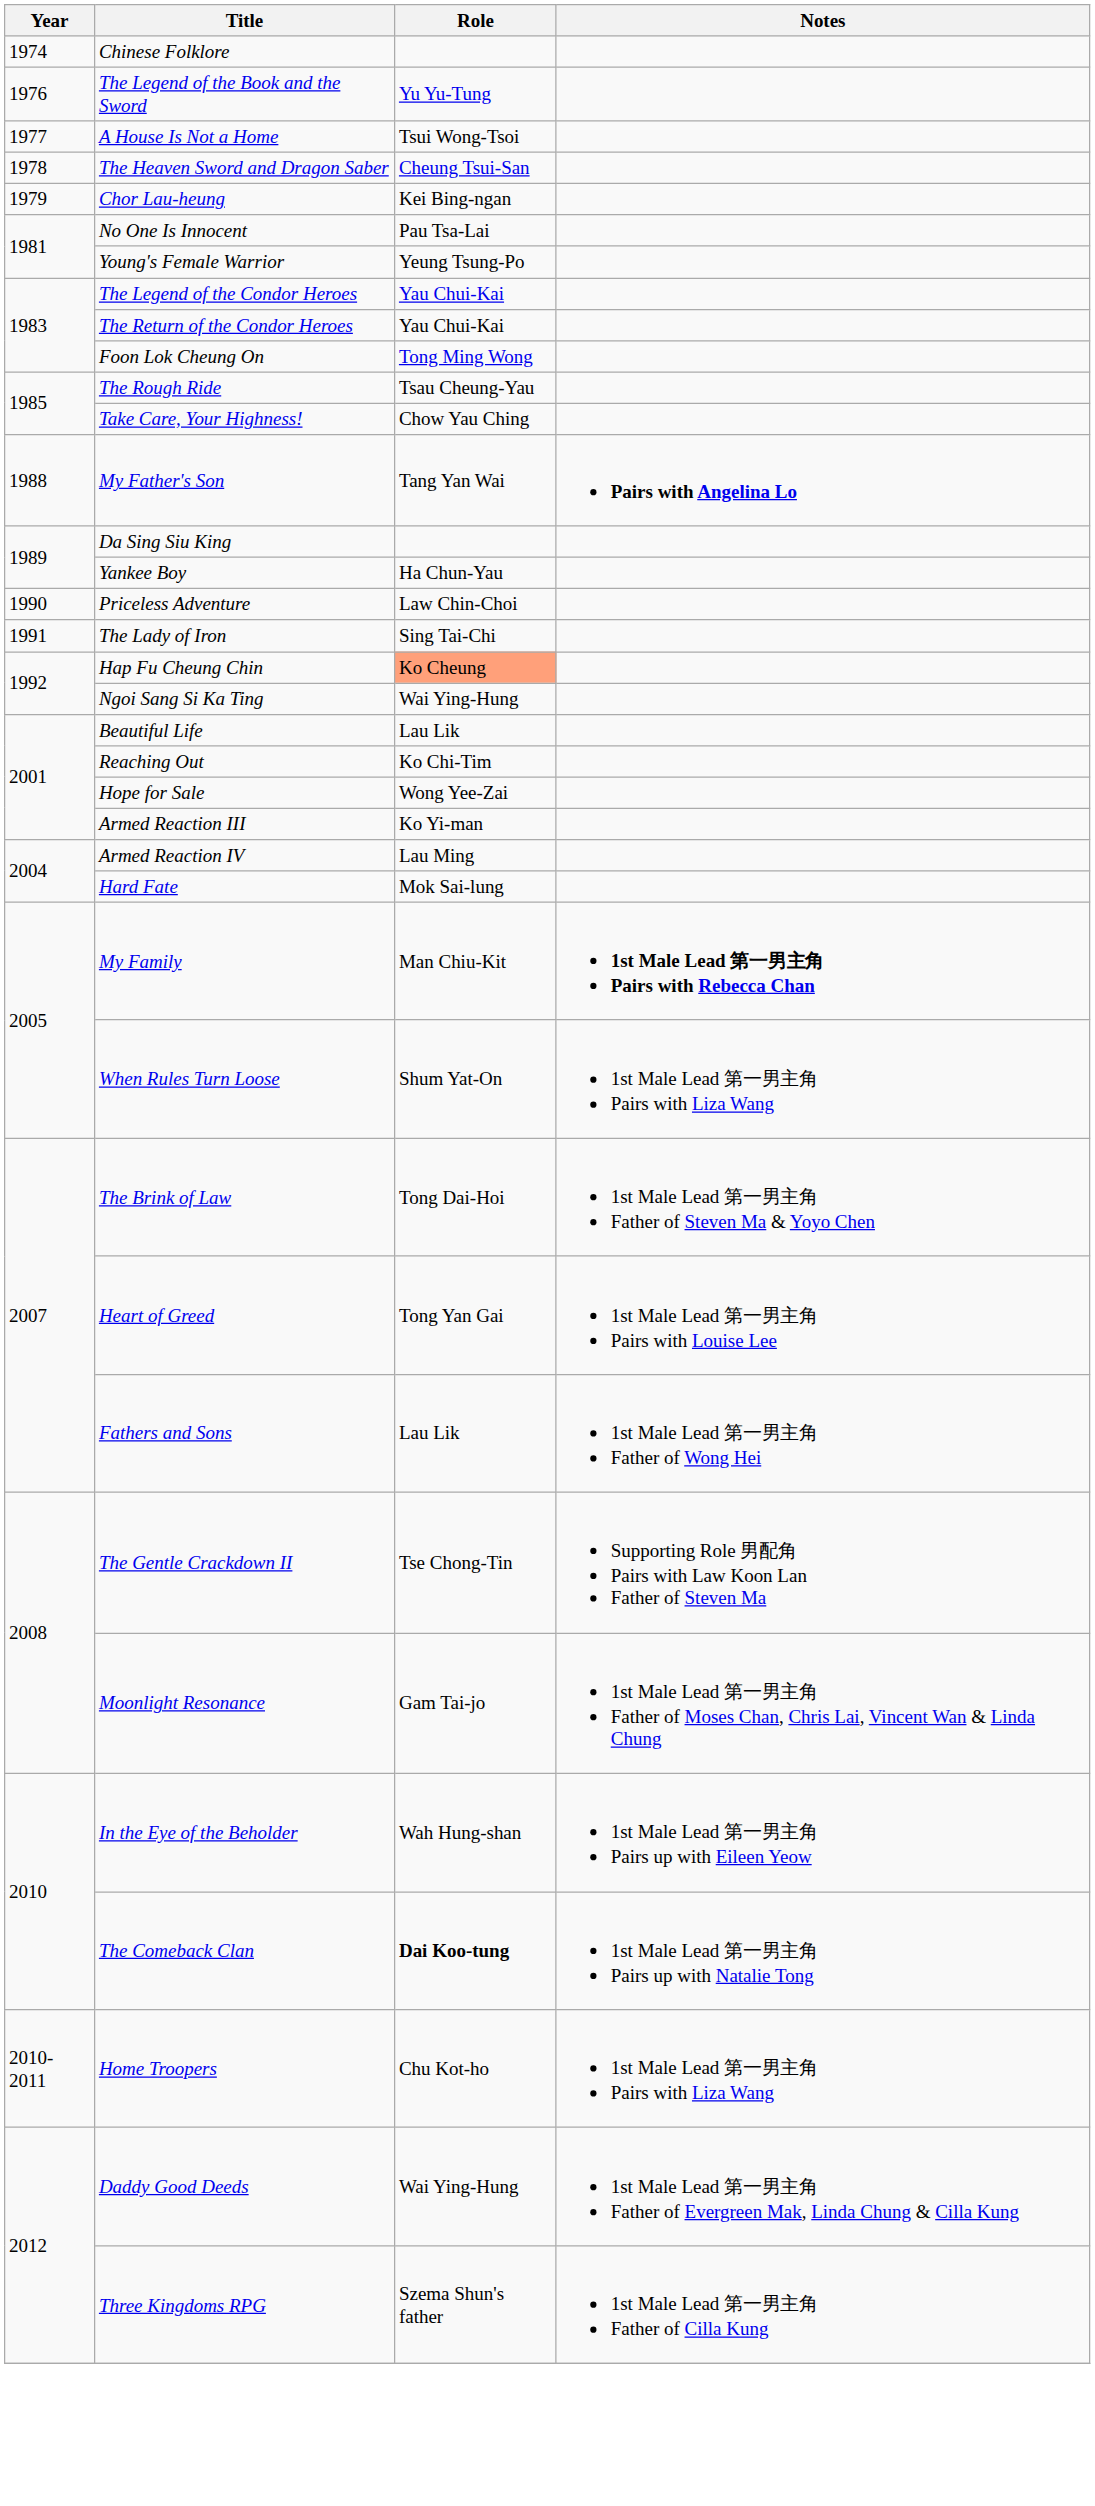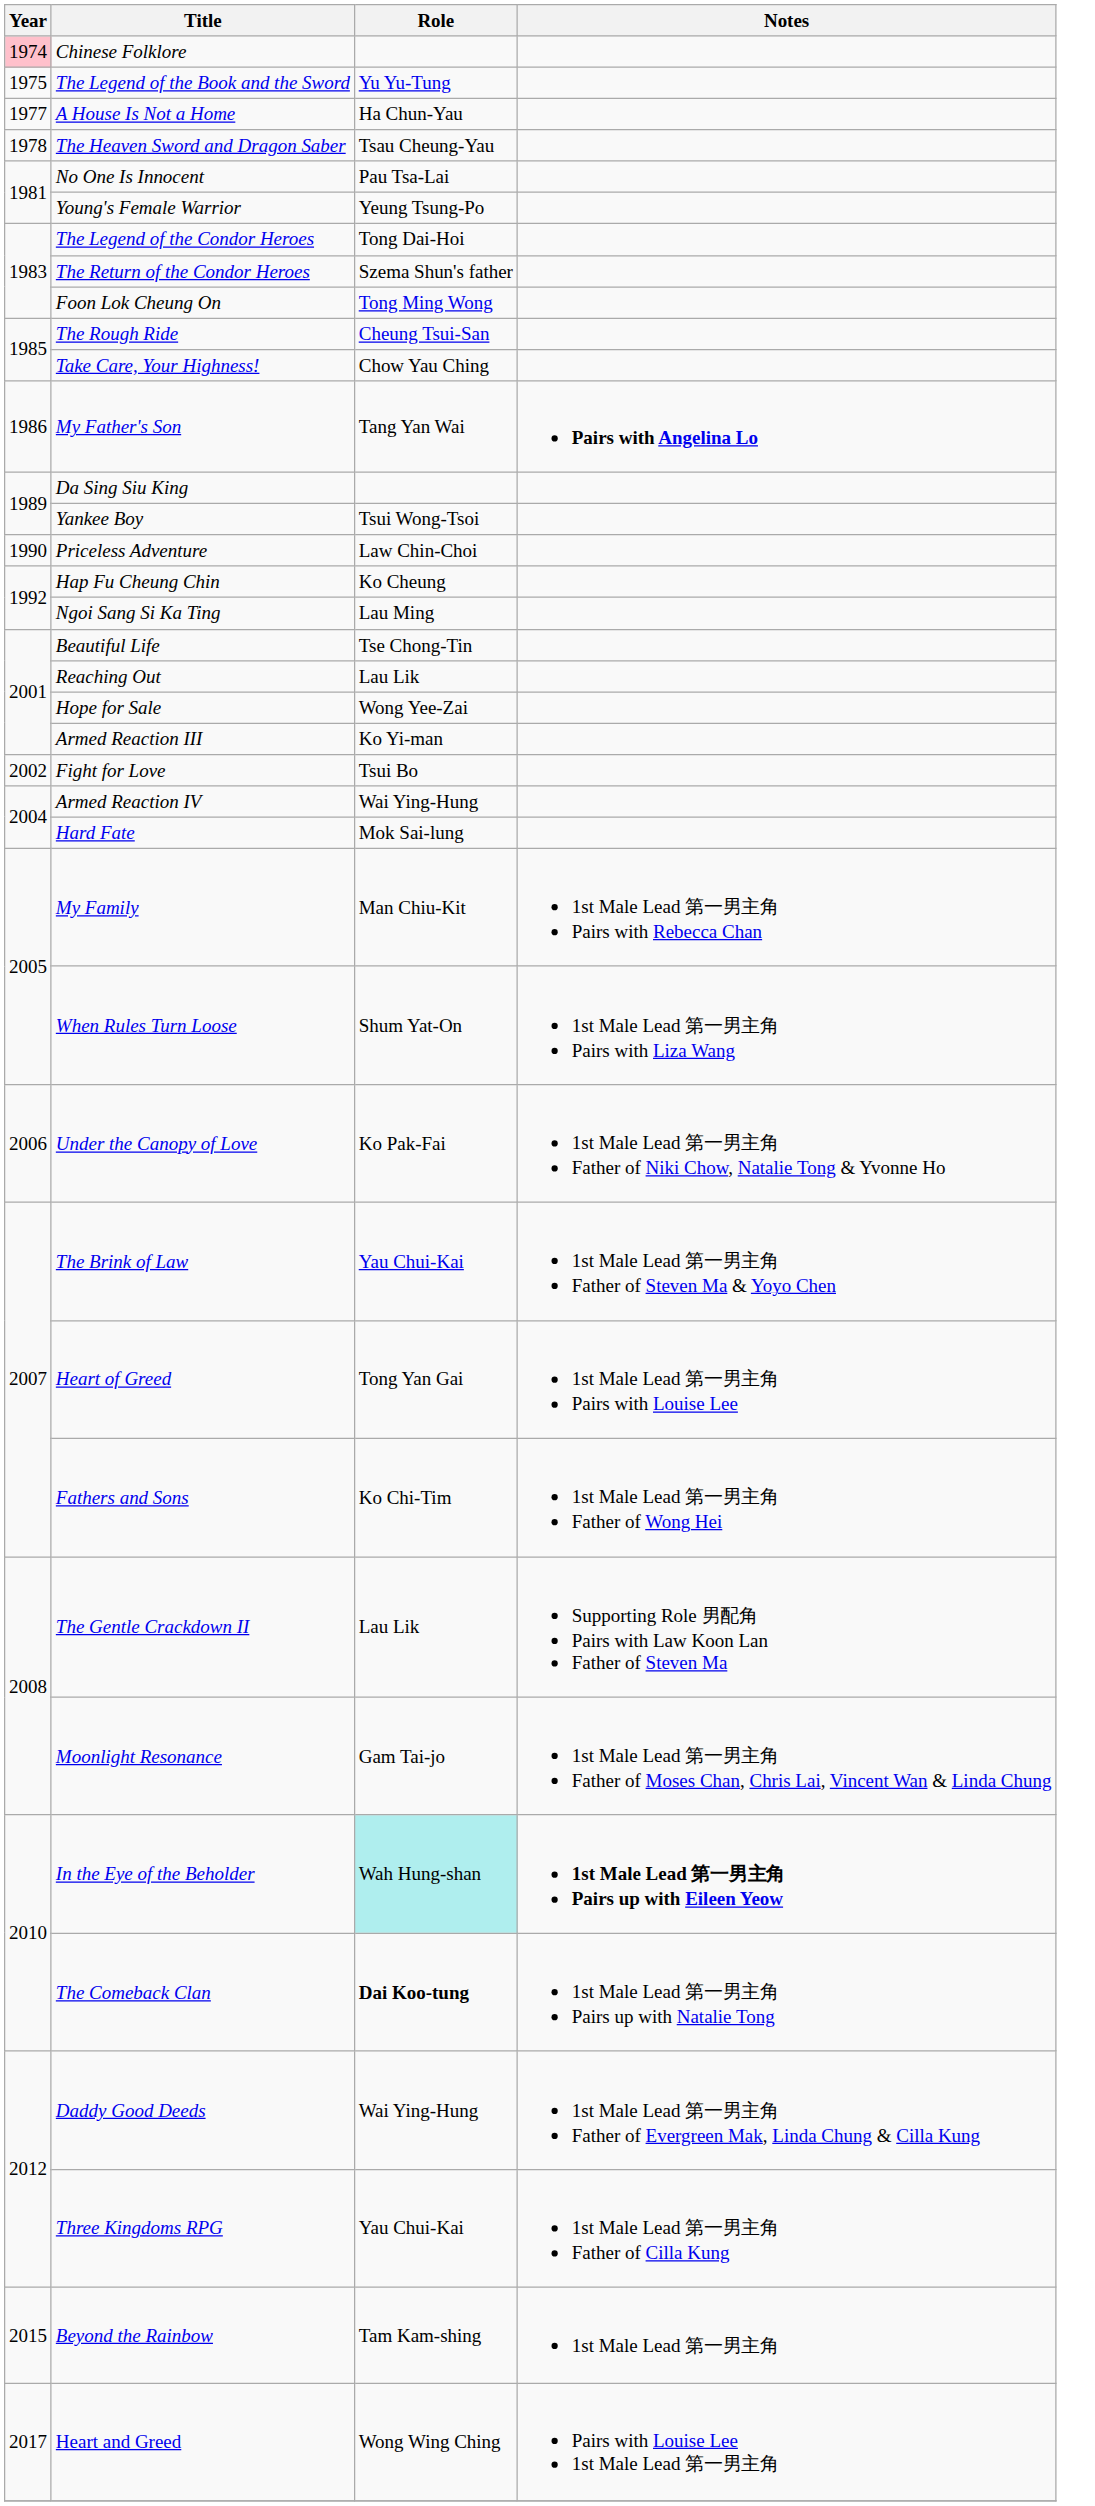Chinese Folklore | Year: no background -> pink background
The Legend of the Book and the Sword | Year: 1976 -> 1975
A House Is Not a Home | Role: Tsui Wong-Tsoi -> Ha Chun-Yau
The Heaven Sword and Dragon Saber | Role: Cheung Tsui-San -> Tsau Cheung-Yau
- row: 1979 | Chor Lau-heung | Kei Bing-ngan
The Legend of the Condor Heroes | Role: Yau Chui-Kai -> Tong Dai-Hoi
The Return of the Condor Heroes | Role: Yau Chui-Kai -> Szema Shun's father
The Rough Ride | Role: Tsau Cheung-Yau -> Cheung Tsui-San
My Father's Son | Year: 1988 -> 1986
Yankee Boy | Role: Ha Chun-Yau -> Tsui Wong-Tsoi
- row: 1991 | The Lady of Iron | Sing Tai-Chi
Hap Fu Cheung Chin | Role: lightsalmon background -> no background
Ngoi Sang Si Ka Ting | Role: Wai Ying-Hung -> Lau Ming
Beautiful Life | Role: Lau Lik -> Tse Chong-Tin
Reaching Out | Role: Ko Chi-Tim -> Lau Lik
+ row: 2002 | Fight for Love | Tsui Bo
Armed Reaction IV | Role: Lau Ming -> Wai Ying-Hung
My Family | Notes: bold -> normal
+ row: 2006 | Under the Canopy of Love | Ko Pak-Fai | 1st Male Lead 第一男主角 Father of Niki Chow, Natalie Tong & Yvonne Ho
The Brink of Law | Role: Tong Dai-Hoi -> Yau Chui-Kai
Fathers and Sons | Role: Lau Lik -> Ko Chi-Tim
The Gentle Crackdown II | Role: Tse Chong-Tin -> Lau Lik
In the Eye of the Beholder | Role: no background -> paleturquoise background
In the Eye of the Beholder | Notes: normal -> bold
- row: 2010-2011 | Home Troopers | Chu Kot-ho | 1st Male Lead 第一男主角 Pairs with Liza Wang
Three Kingdoms RPG | Role: Szema Shun's father -> Yau Chui-Kai
+ row: 2015 | Beyond the Rainbow | Tam Kam-shing | 1st Male Lead 第一男主角
+ row: 2017 | Heart and Greed | Wong Wing Ching | Pairs with Louise Lee 1st Male Lead 第一男主角
